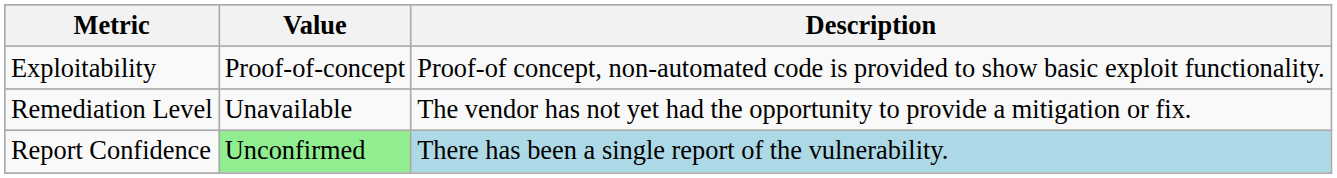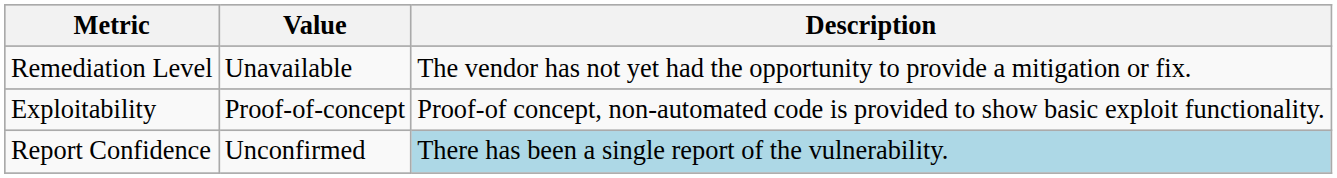rows swapped: Exploitability <-> Remediation Level
Report Confidence | Value: lightgreen background -> no background
